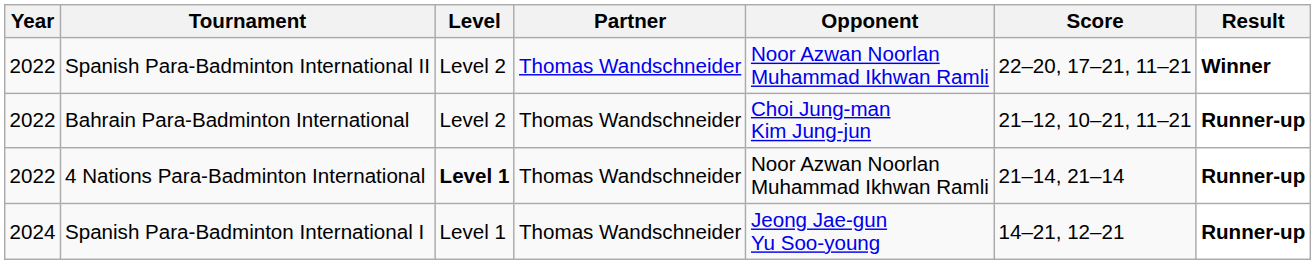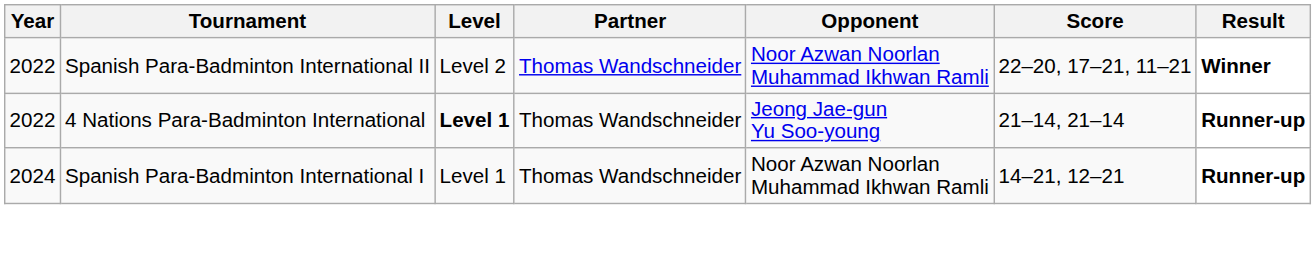- row: 2022 | Bahrain Para-Badminton International | Level 2 | Thomas Wandschneider | Choi Jung-man Kim Jung-jun | 21–12, 10–21, 11–21 | Runner-up
4 Nations Para-Badminton International | Opponent: Noor Azwan Noorlan Muhammad Ikhwan Ramli -> Jeong Jae-gun Yu Soo-young
Spanish Para-Badminton International I | Opponent: Jeong Jae-gun Yu Soo-young -> Noor Azwan Noorlan Muhammad Ikhwan Ramli
